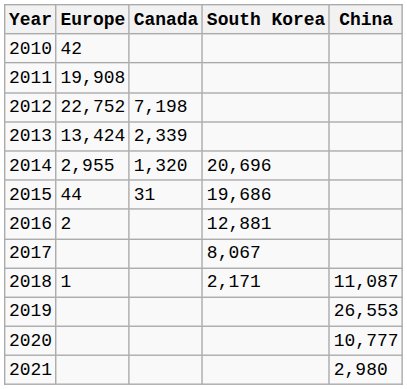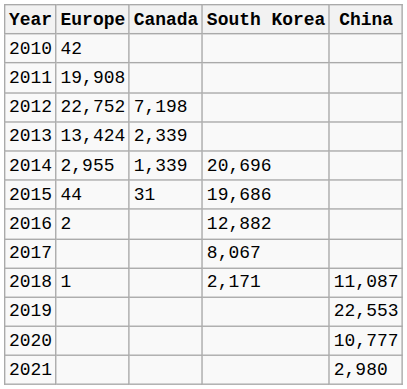2014 | Canada: 1,320 -> 1,339
2016 | South Korea: 12,881 -> 12,882
2019 | China: 26,553 -> 22,553
